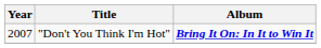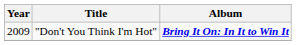"Don't You Think I'm Hot" | Year: 2007 -> 2009
